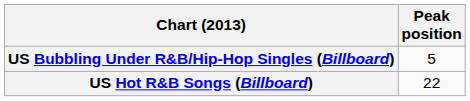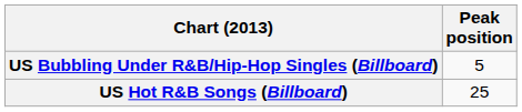US Hot R&B Songs (Billboard) | Peak position: 22 -> 25
